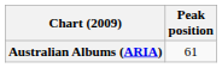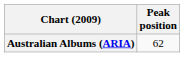Australian Albums (ARIA) | Peak position: 61 -> 62
